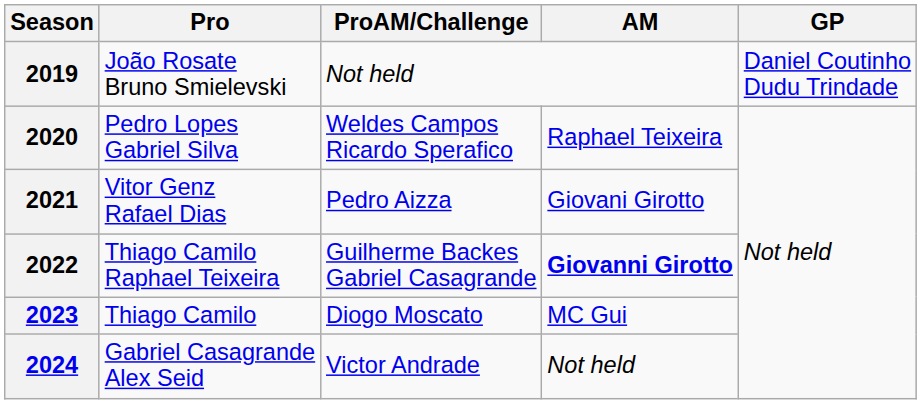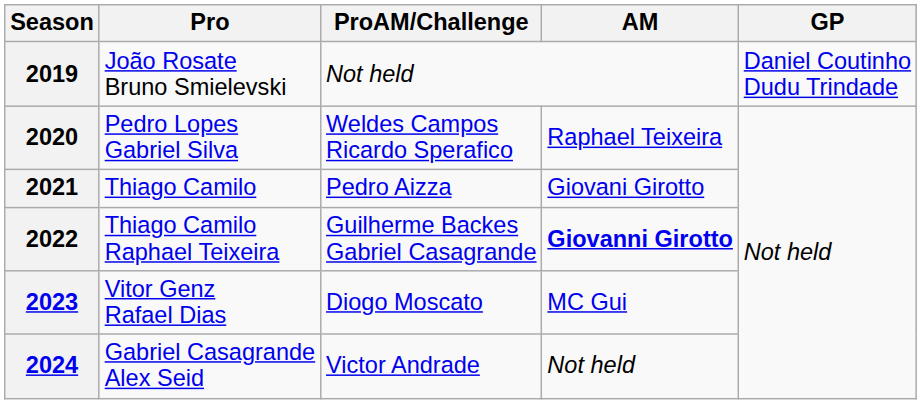2021 | Pro: Vitor Genz Rafael Dias -> Thiago Camilo
2023 | Pro: Thiago Camilo -> Vitor Genz Rafael Dias
